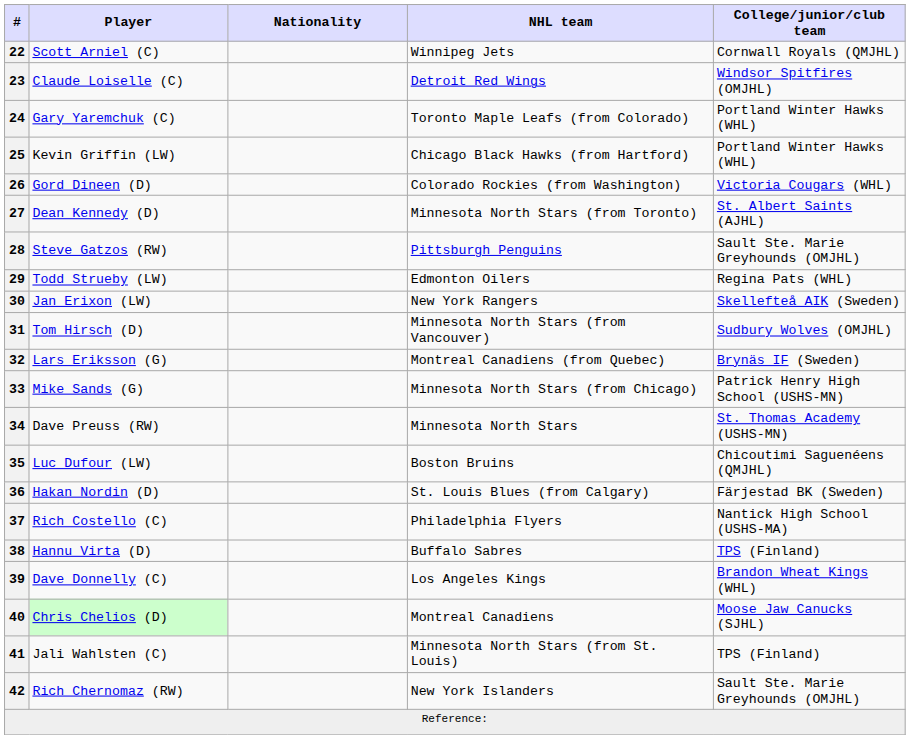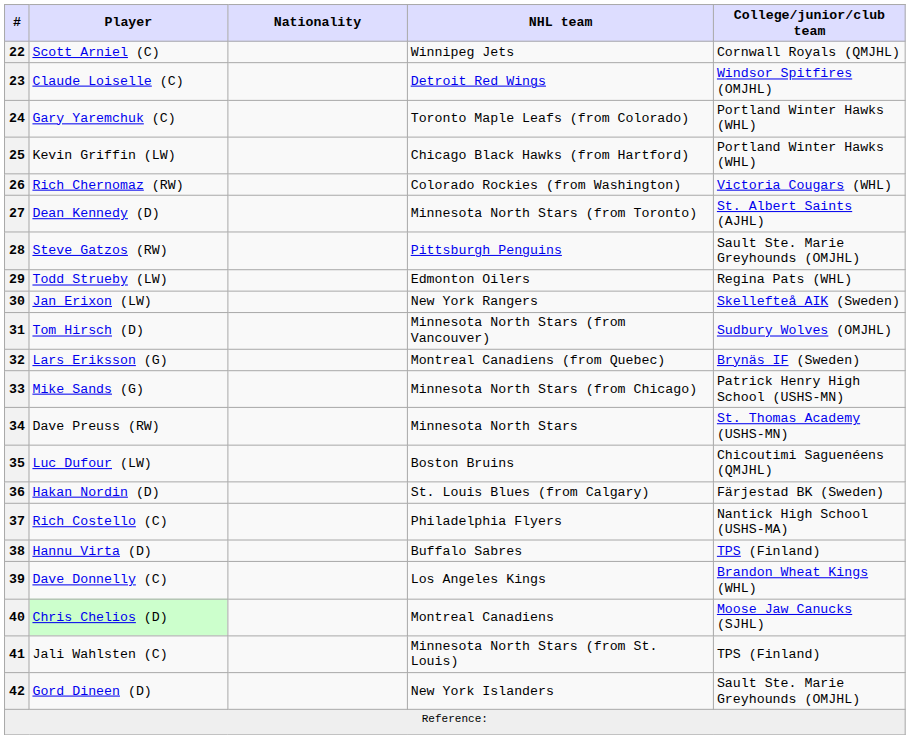26 | Player: Gord Dineen (D) -> Rich Chernomaz (RW)
42 | Player: Rich Chernomaz (RW) -> Gord Dineen (D)
